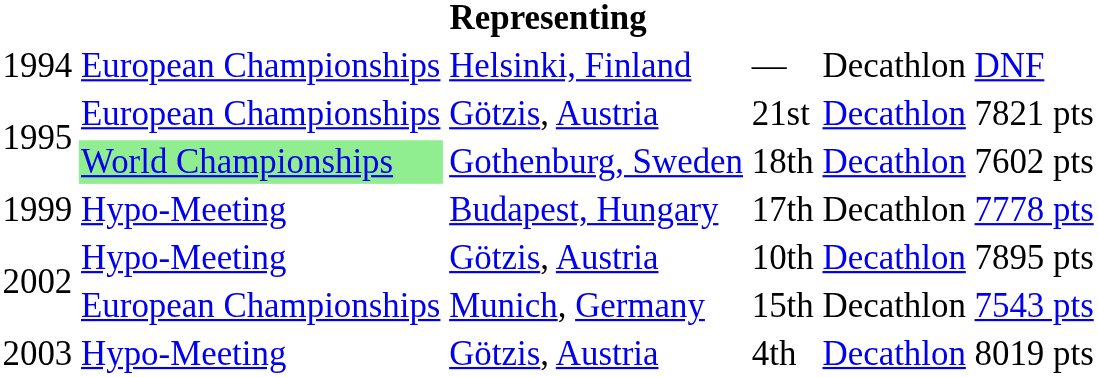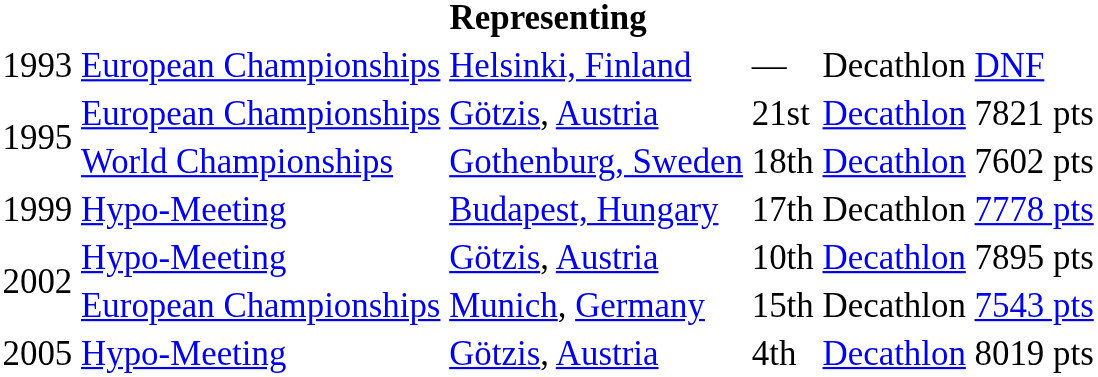— | column 1: 1994 -> 1993
18th | column 2: lightgreen background -> no background
4th | column 1: 2003 -> 2005
